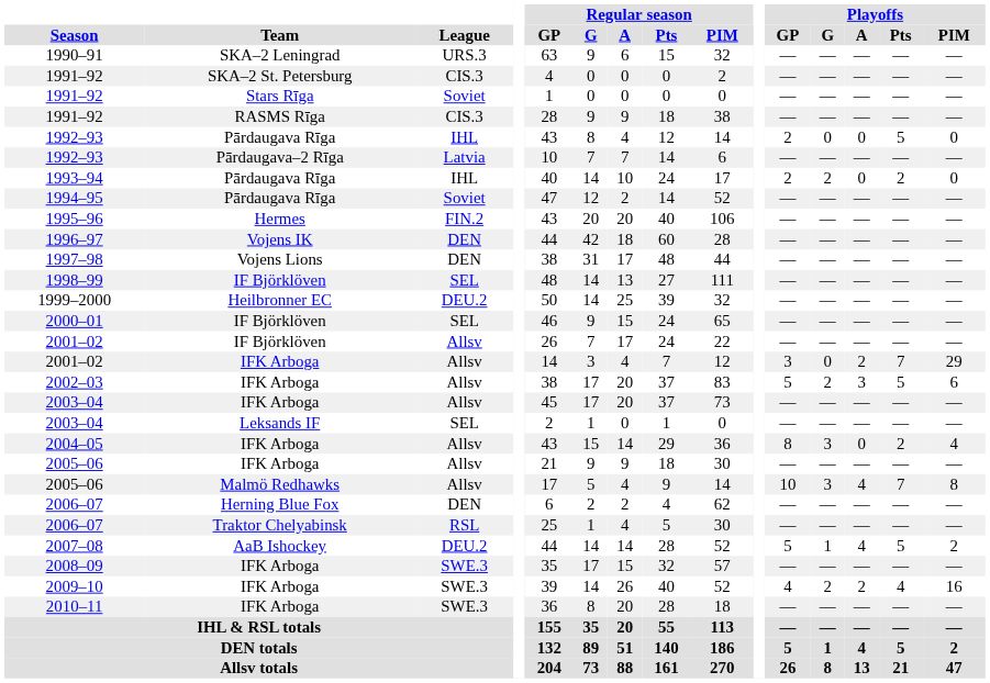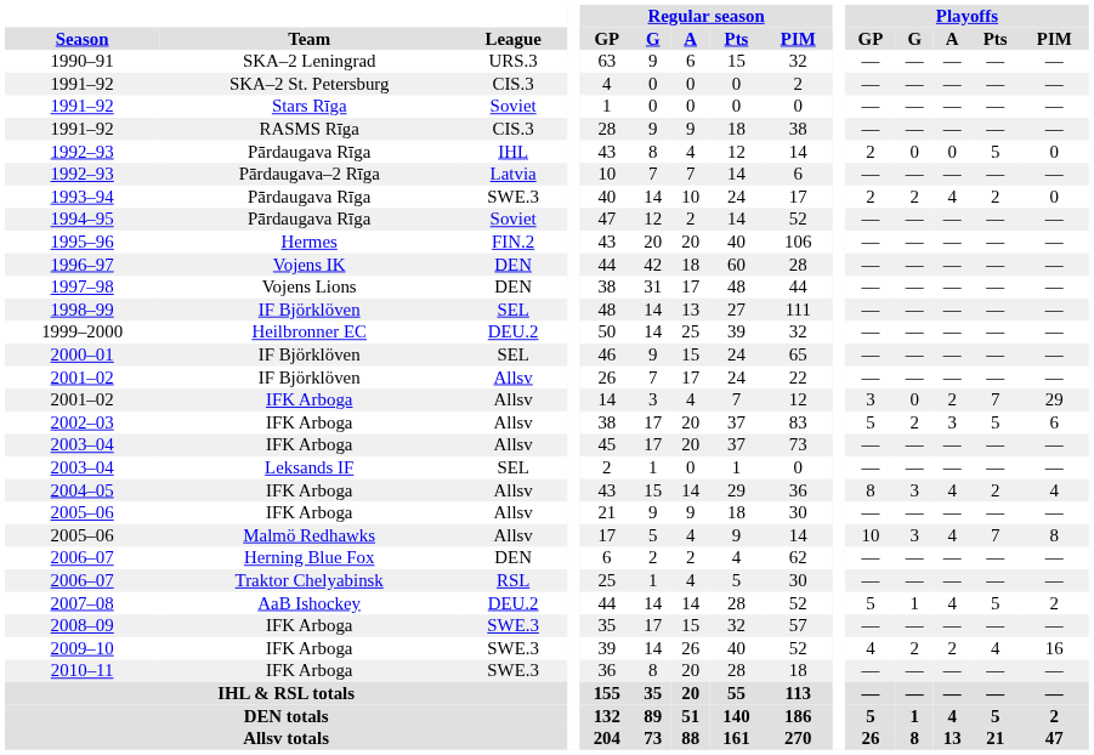1993–94 | League: IHL -> SWE.3
1993–94 | Playoffs / A: 0 -> 4
2004–05 | Playoffs / A: 0 -> 4
